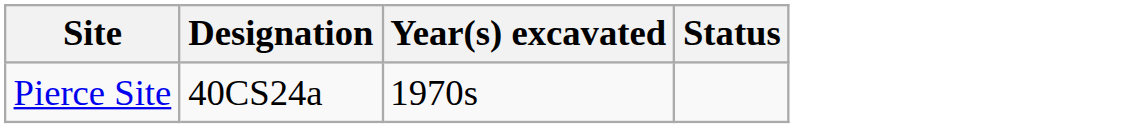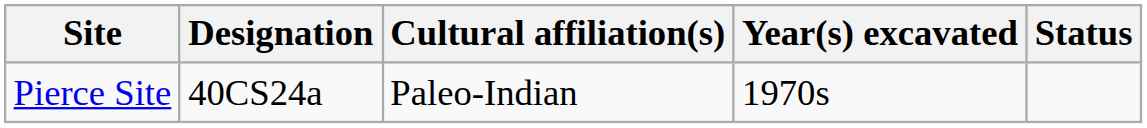+ column: Cultural affiliation(s) | Paleo-Indian
